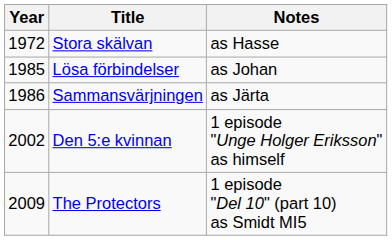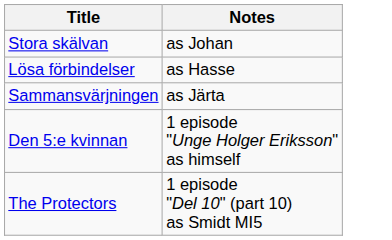- column: Year | 1972 | 1985 | 1986 | 2002 | 2009
Stora skälvan | Notes: as Hasse -> as Johan
Lösa förbindelser | Notes: as Johan -> as Hasse
